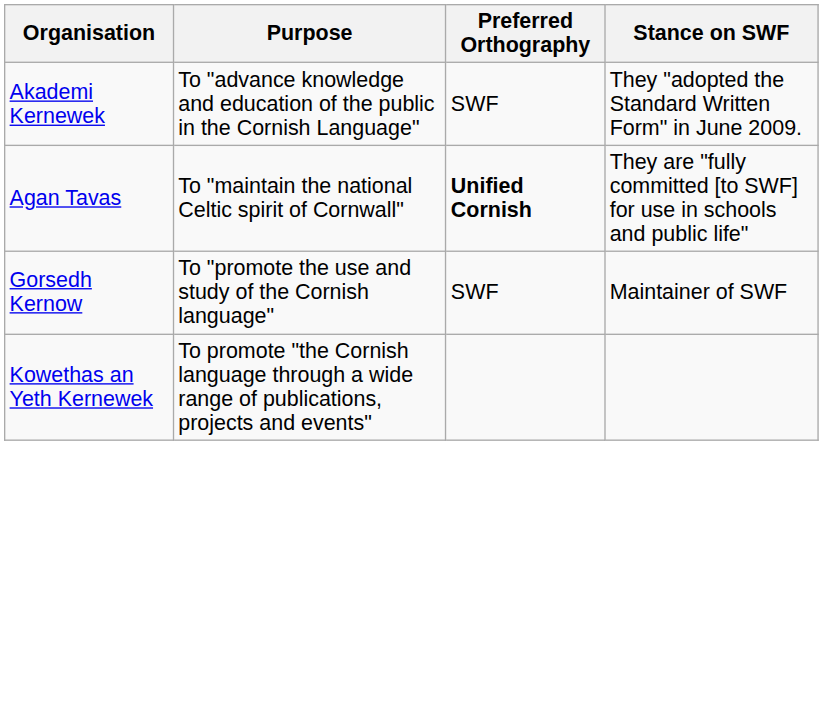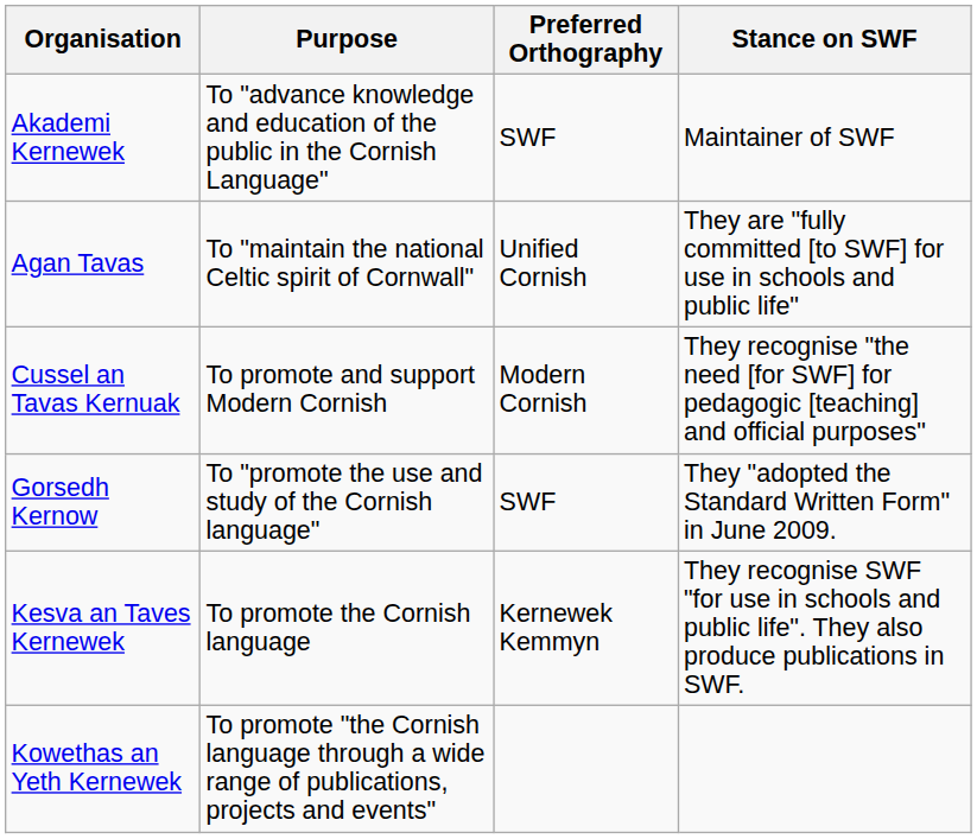Akademi Kernewek | Stance on SWF: They "adopted the Standard Written Form" in June 2009. -> Maintainer of SWF
Agan Tavas | Preferred Orthography: bold -> normal
+ row: Cussel an Tavas Kernuak | To promote and support Modern Cornish | Modern Cornish | They recognise "the need [for SWF] for pedagogic [teaching] and official purposes"
Gorsedh Kernow | Stance on SWF: Maintainer of SWF -> They "adopted the Standard Written Form" in June 2009.
+ row: Kesva an Taves Kernewek | To promote the Cornish language | Kernewek Kemmyn | They recognise SWF "for use in schools and public life". They also produce publications in SWF.
